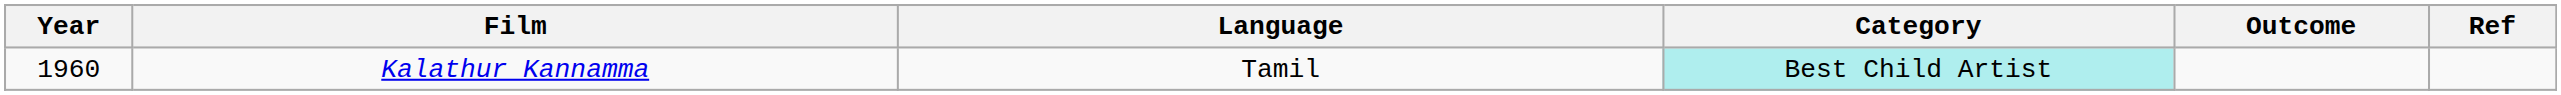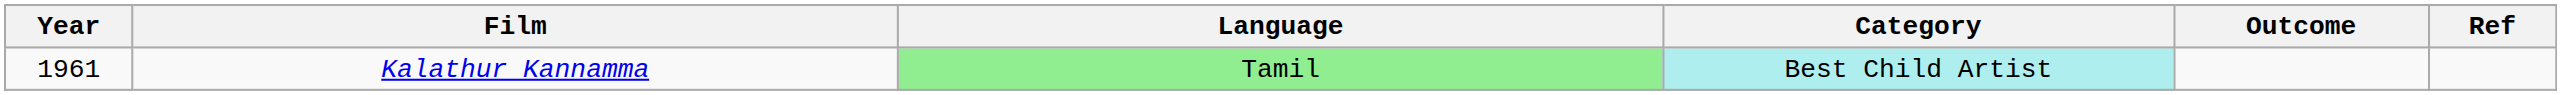Kalathur Kannamma | Year: 1960 -> 1961
Kalathur Kannamma | Language: no background -> lightgreen background
